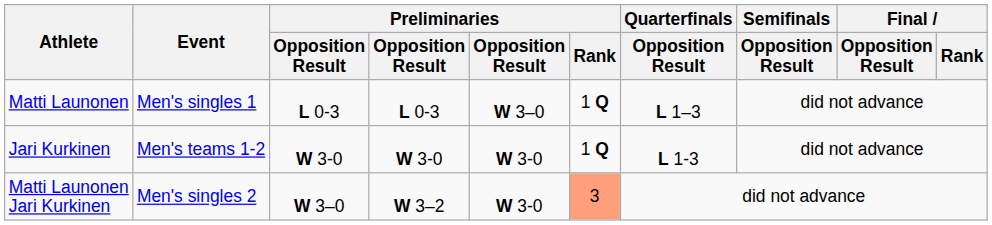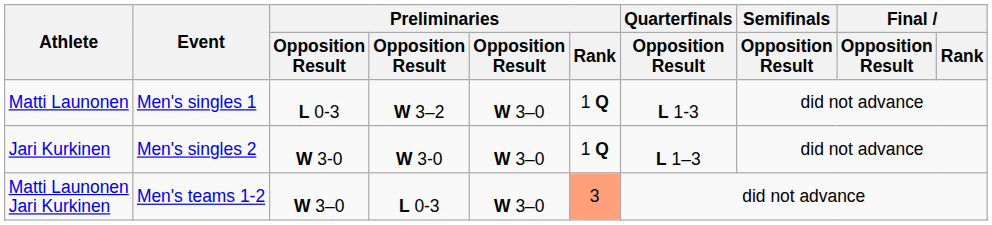Matti Launonen | column 4: L 0-3 -> W 3–2
Matti Launonen | Quarterfinals / Opposition Result: L 1–3 -> L 1-3
Jari Kurkinen | Event: Men's teams 1-2 -> Men's singles 2
Jari Kurkinen | column 5: W 3-0 -> W 3–0
Jari Kurkinen | Quarterfinals / Opposition Result: L 1-3 -> L 1–3
Matti Launonen Jari Kurkinen | Event: Men's singles 2 -> Men's teams 1-2
Matti Launonen Jari Kurkinen | column 4: W 3–2 -> L 0-3
Matti Launonen Jari Kurkinen | column 5: W 3-0 -> W 3–0
